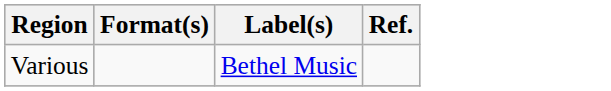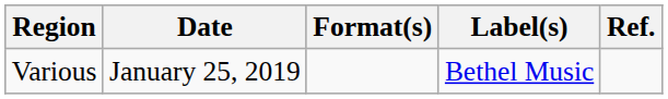+ column: Date | January 25, 2019
